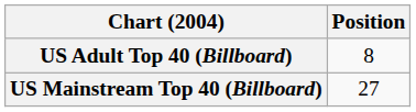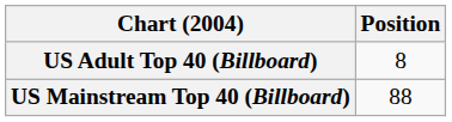US Mainstream Top 40 (Billboard) | Position: 27 -> 88
